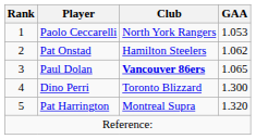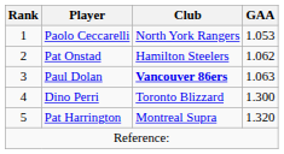Paul Dolan | GAA: 1.065 -> 1.063
